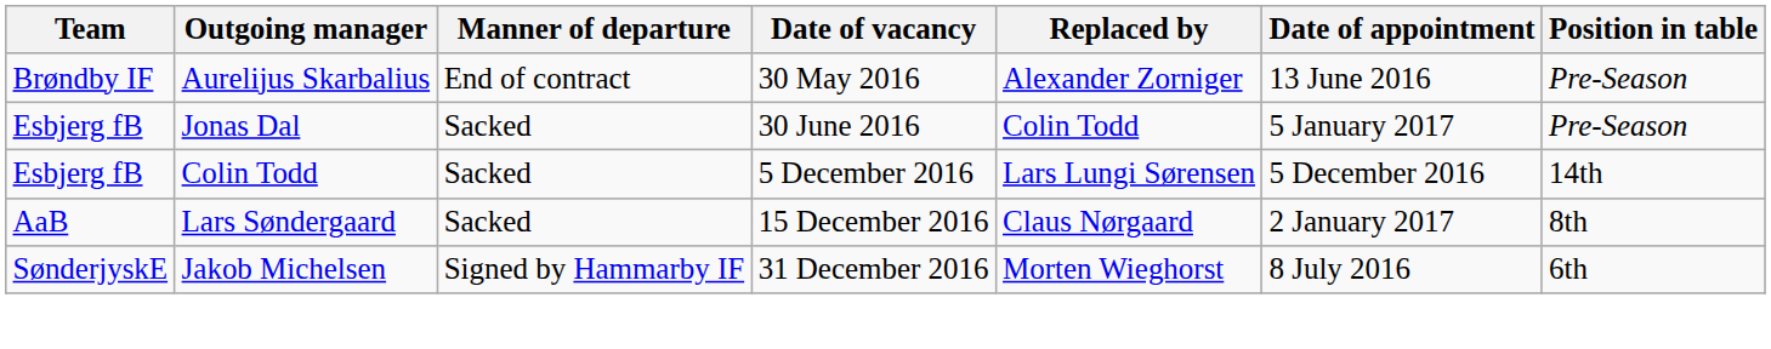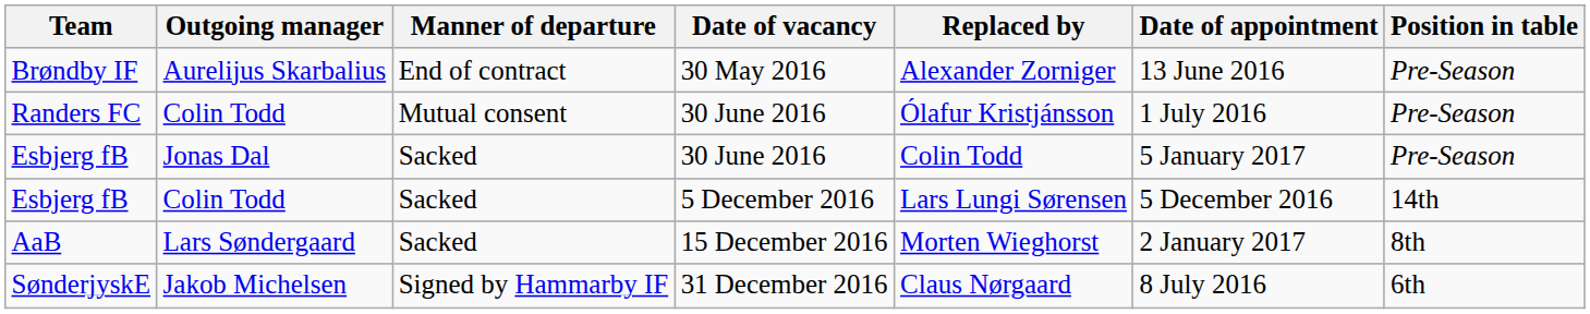+ row: Randers FC | Colin Todd | Mutual consent | 30 June 2016 | Ólafur Kristjánsson | 1 July 2016 | Pre-Season
AaB | Replaced by: Claus Nørgaard -> Morten Wieghorst
SønderjyskE | Replaced by: Morten Wieghorst -> Claus Nørgaard
